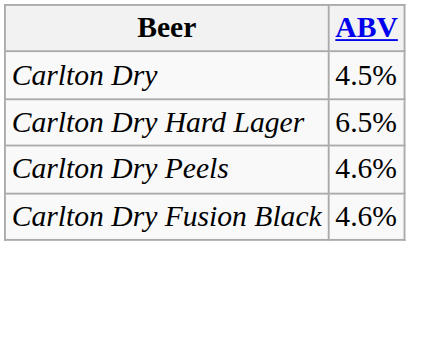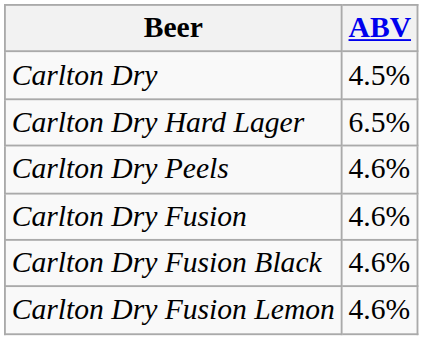+ row: Carlton Dry Fusion | 4.6%
+ row: Carlton Dry Fusion Lemon | 4.6%
